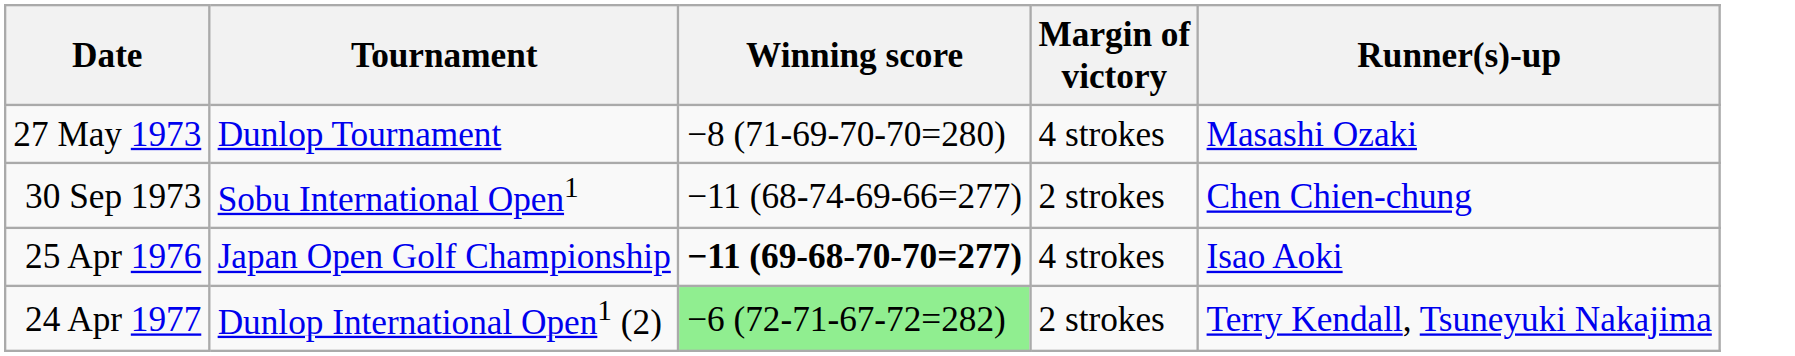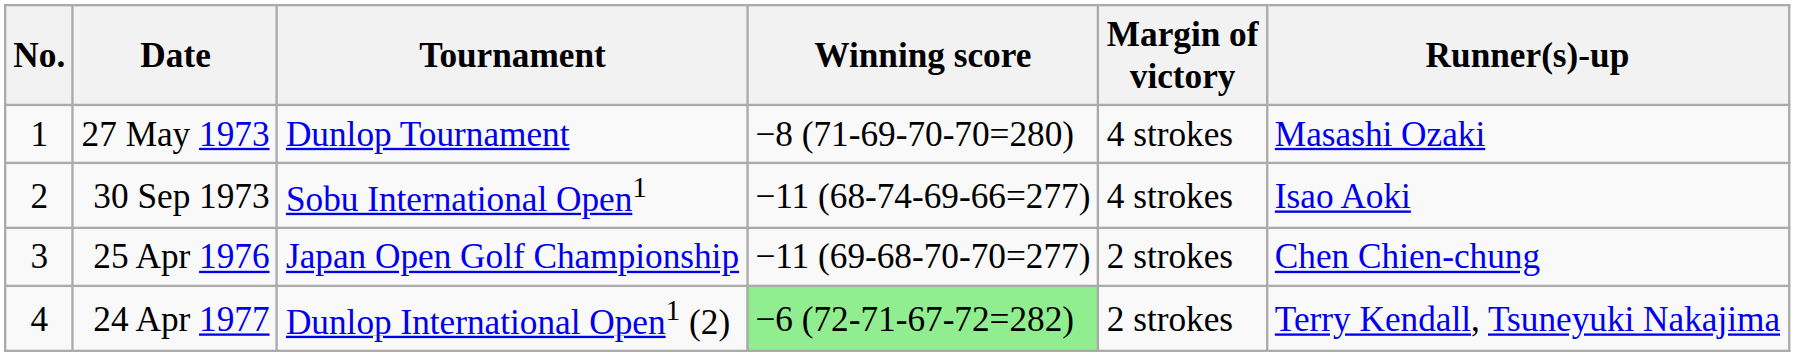+ column: No. | 1 | 2 | 3 | 4
30 Sep 1973 | Margin of victory: 2 strokes -> 4 strokes
30 Sep 1973 | Runner(s)-up: Chen Chien-chung -> Isao Aoki
25 Apr 1976 | Winning score: bold -> normal
25 Apr 1976 | Margin of victory: 4 strokes -> 2 strokes
25 Apr 1976 | Runner(s)-up: Isao Aoki -> Chen Chien-chung
